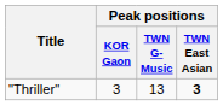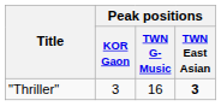"Thriller" | Peak positions / TWN G-Music: 13 -> 16
